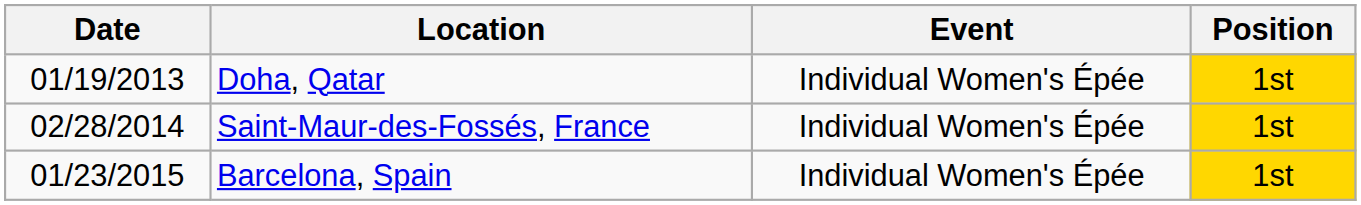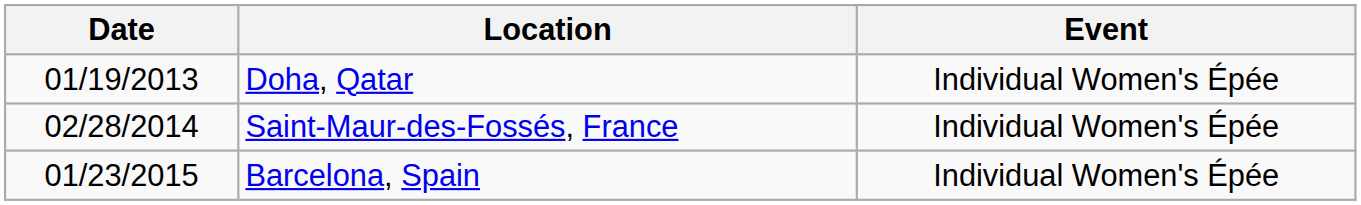- column: Position | 1st | 1st | 1st
